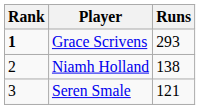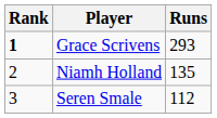Niamh Holland | Runs: 138 -> 135
Seren Smale | Runs: 121 -> 112
